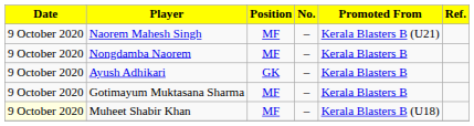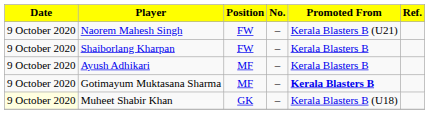Naorem Mahesh Singh | Position: MF -> FW
- row: 9 October 2020 | Nongdamba Naorem | MF | – | Kerala Blasters B
+ row: 9 October 2020 | Shaiborlang Kharpan | FW | – | Kerala Blasters B
Ayush Adhikari | Position: GK -> MF
Gotimayum Muktasana Sharma | Promoted From: normal -> bold
Muheet Shabir Khan | Position: MF -> GK
